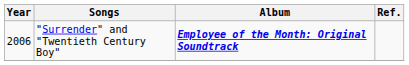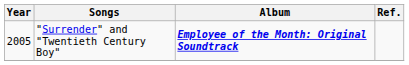"Surrender" and "Twentieth Century Boy" | Year: 2006 -> 2005
